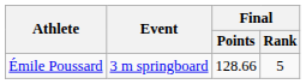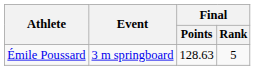Émile Poussard | Final / Points: 128.66 -> 128.63
